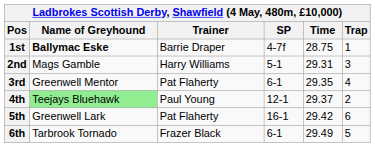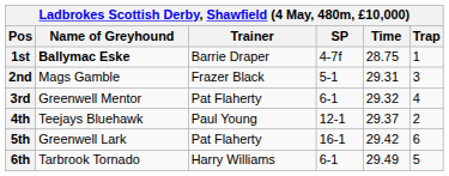2nd | Trainer: Harry Williams -> Frazer Black
3rd | Time: 29.35 -> 29.32
4th | Name of Greyhound: lightgreen background -> no background
6th | Trainer: Frazer Black -> Harry Williams
